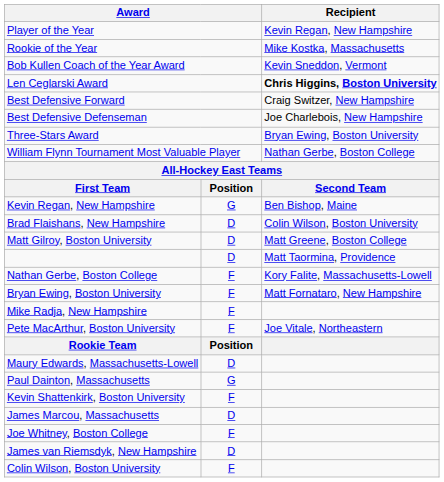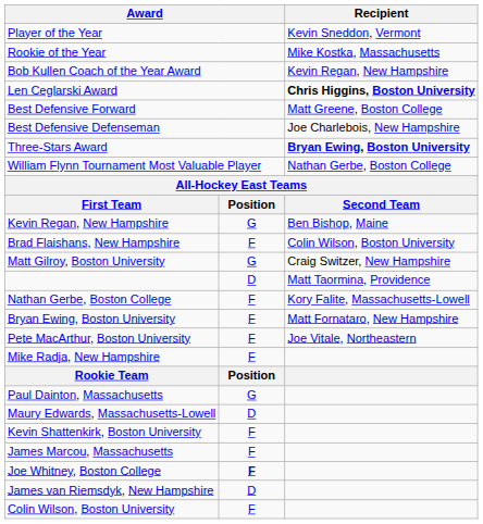Player of the Year | Recipient: Kevin Regan, New Hampshire -> Kevin Sneddon, Vermont
Bob Kullen Coach of the Year Award | Recipient: Kevin Sneddon, Vermont -> Kevin Regan, New Hampshire
Best Defensive Forward | Recipient: Craig Switzer, New Hampshire -> Matt Greene, Boston College
Three-Stars Award | Recipient: normal -> bold
Brad Flaishans, New Hampshire | column 2: D -> F
Matt Gilroy, Boston University | column 2: D -> G
Matt Gilroy, Boston University | Recipient: Matt Greene, Boston College -> Craig Switzer, New Hampshire
rows swapped: Pete MacArthur, Boston University <-> Mike Radja, New Hampshire
rows swapped: Paul Dainton, Massachusetts <-> Maury Edwards, Massachusetts-Lowell
James Marcou, Massachusetts | column 2: D -> F
Joe Whitney, Boston College | column 2: normal -> bold
